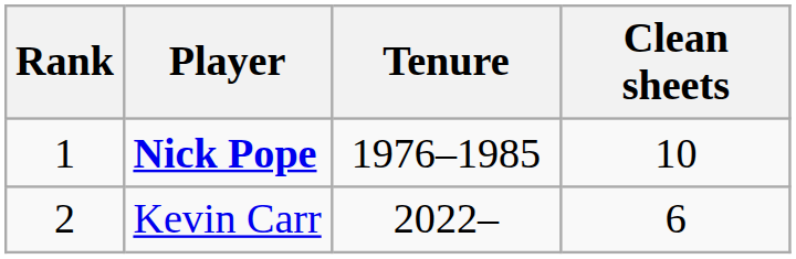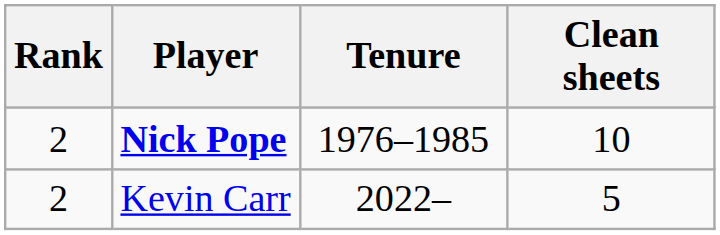Nick Pope | Rank: 1 -> 2
Kevin Carr | Clean sheets: 6 -> 5
